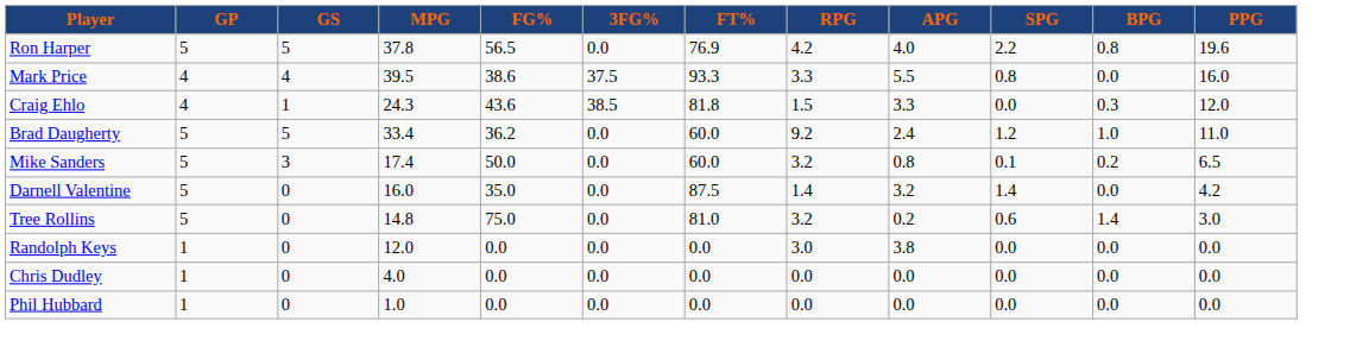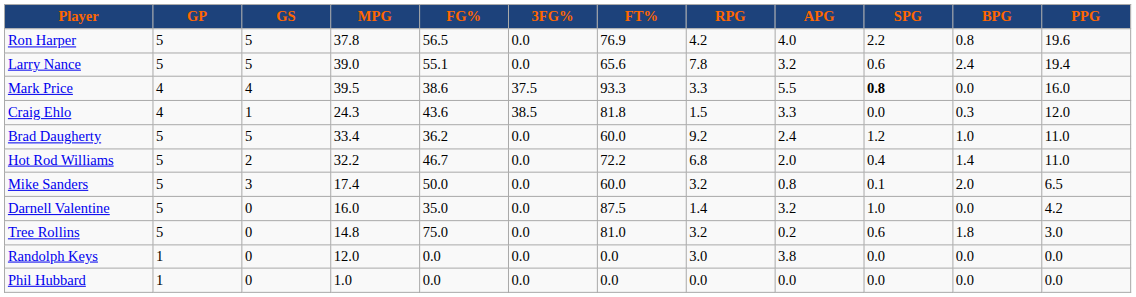+ row: Larry Nance | 5 | 5 | 39.0 | 55.1 | 0.0 | 65.6 | 7.8 | 3.2 | 0.6 | 2.4 | 19.4
Mark Price | SPG: normal -> bold
+ row: Hot Rod Williams | 5 | 2 | 32.2 | 46.7 | 0.0 | 72.2 | 6.8 | 2.0 | 0.4 | 1.4 | 11.0
Mike Sanders | BPG: 0.2 -> 2.0
Darnell Valentine | SPG: 1.4 -> 1.0
Tree Rollins | BPG: 1.4 -> 1.8
- row: Chris Dudley | 1 | 0 | 4.0 | 0.0 | 0.0 | 0.0 | 0.0 | 0.0 | 0.0 | 0.0 | 0.0
